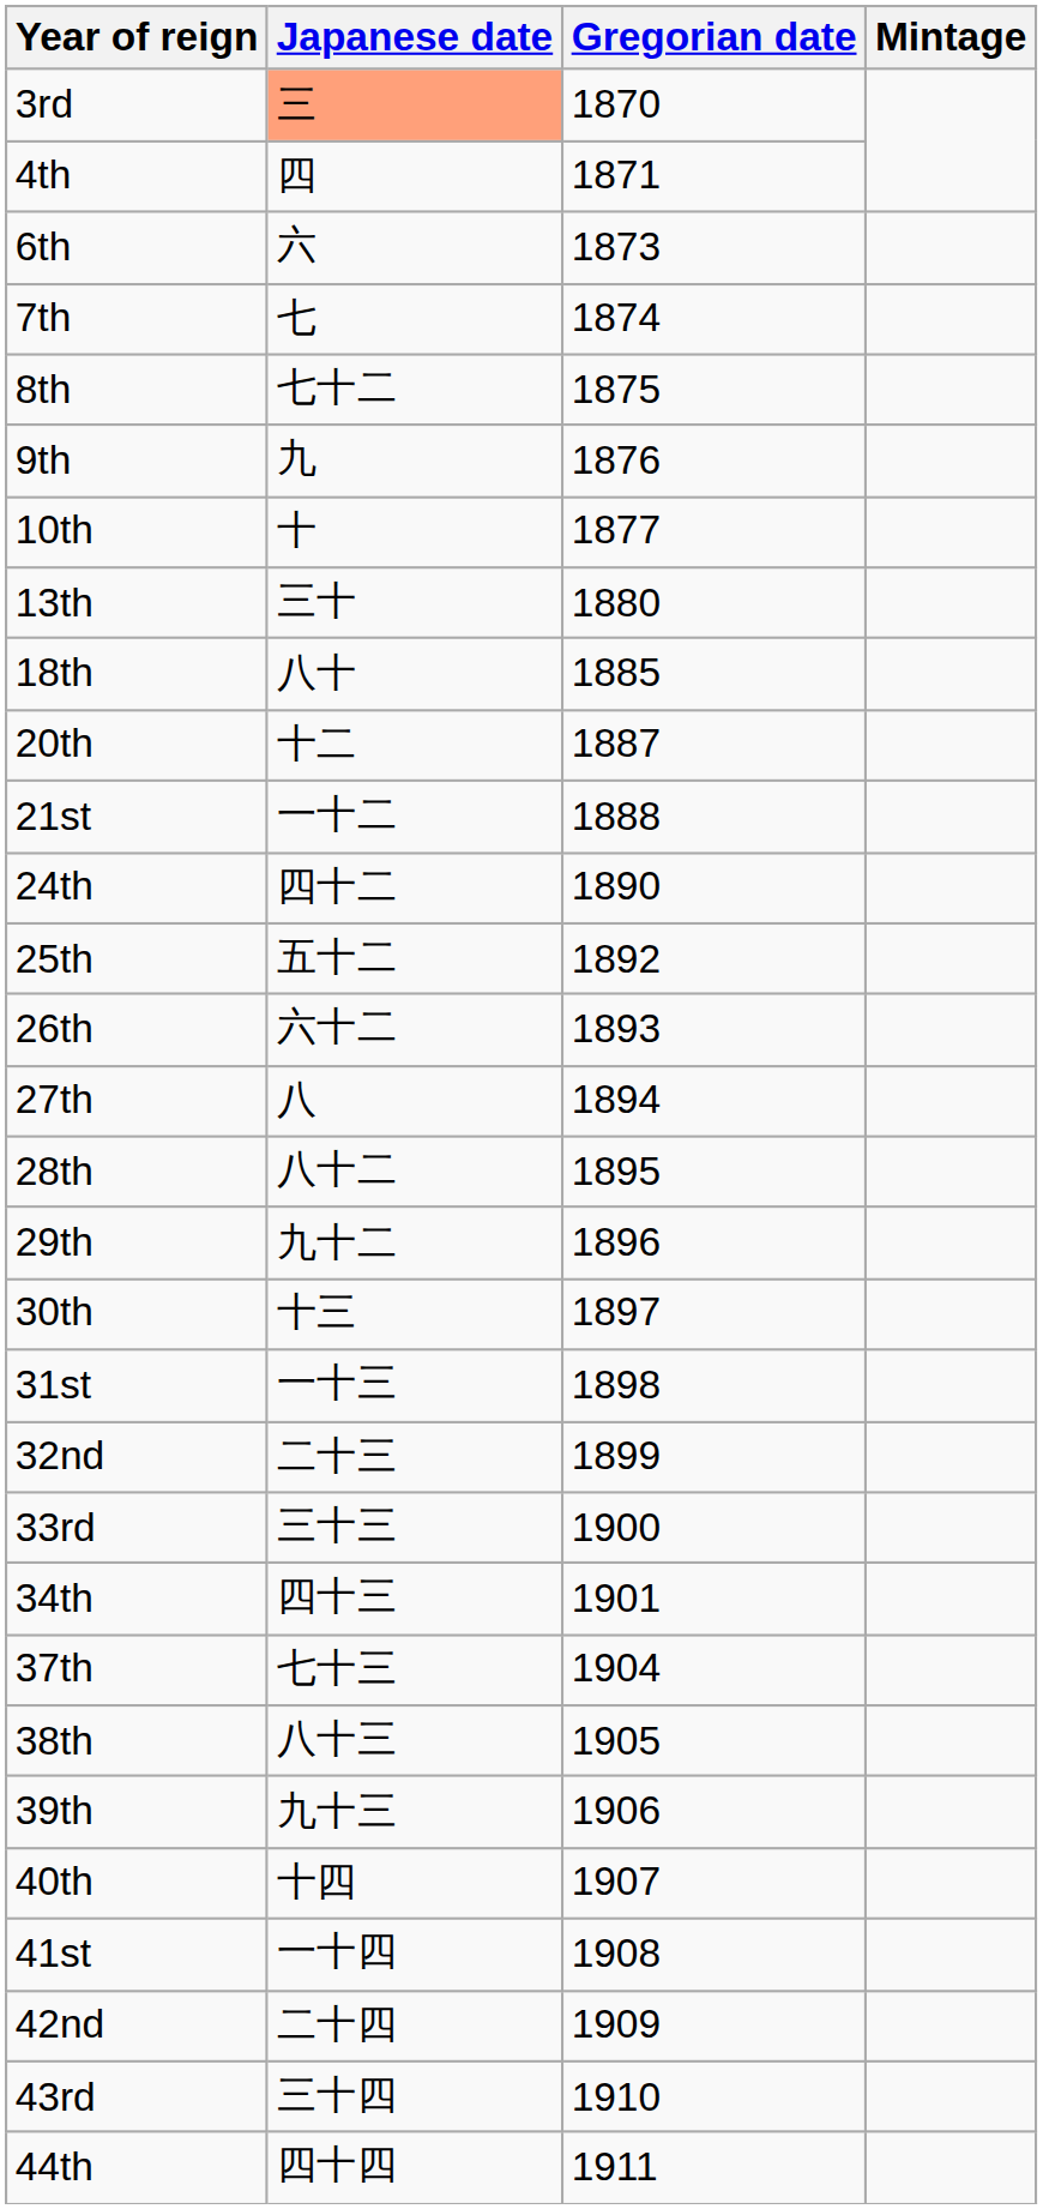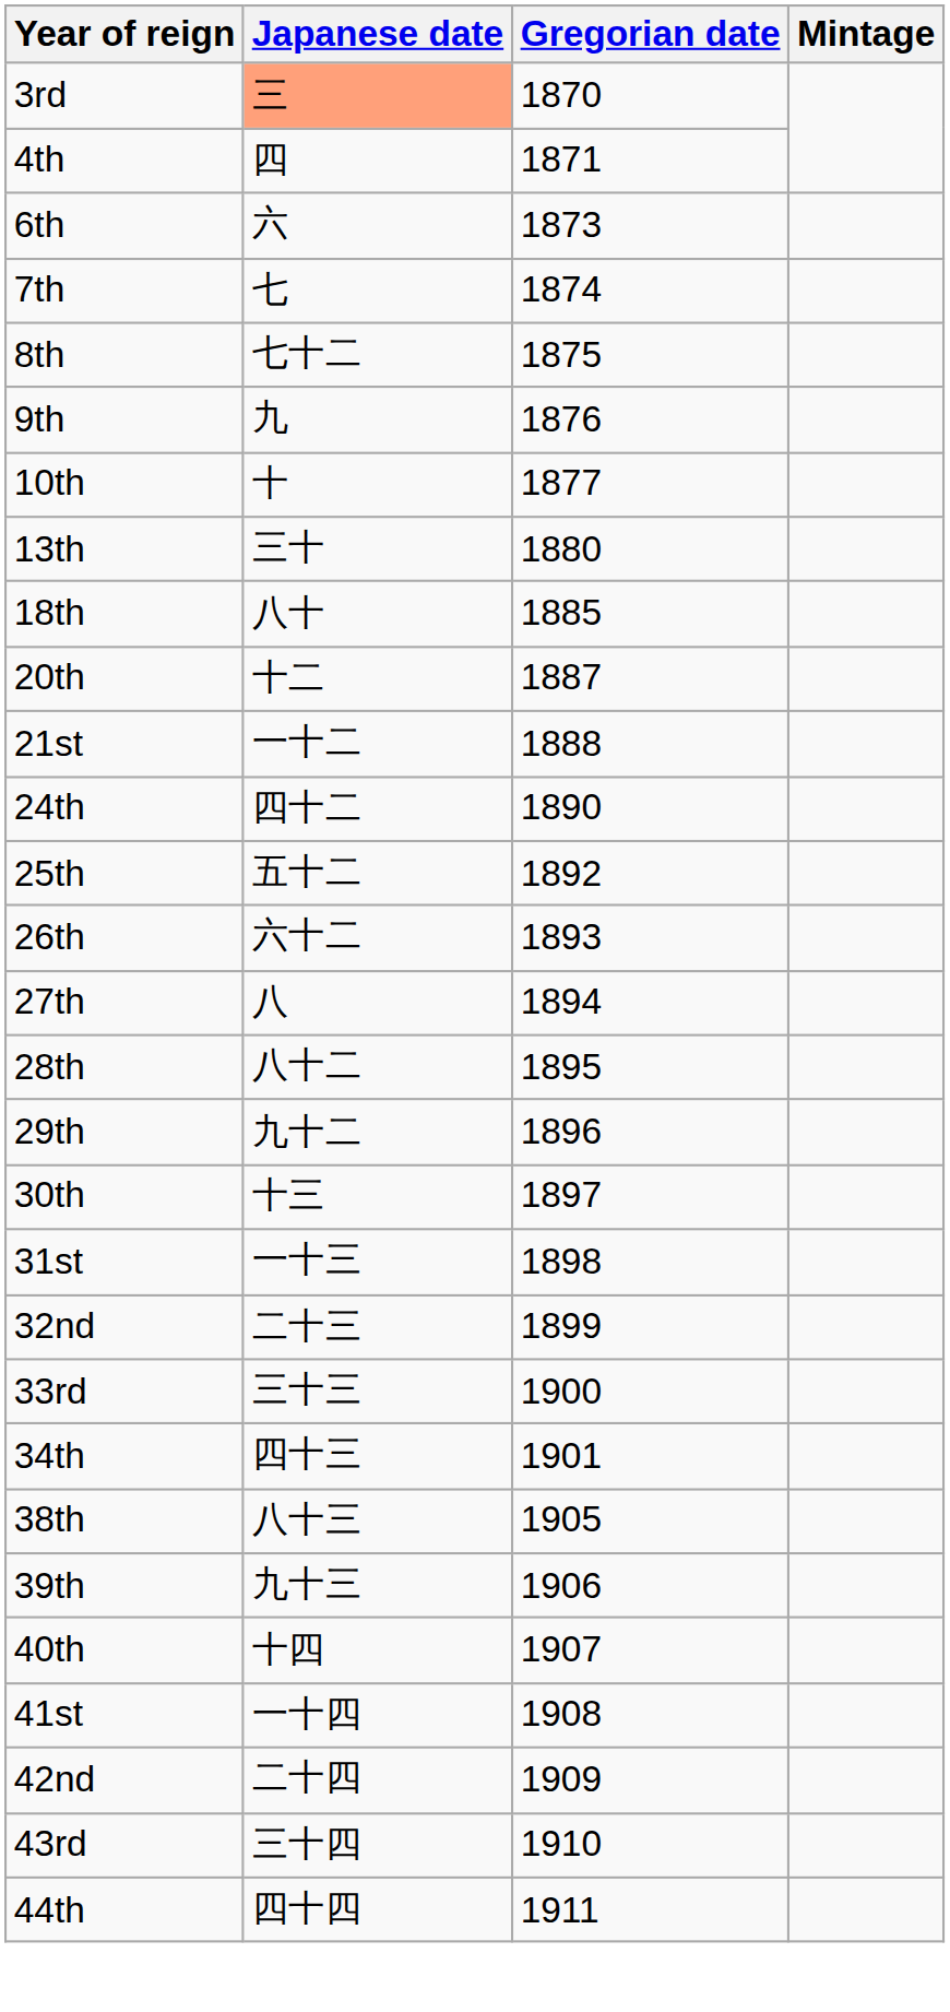- row: 37th | 七十三 | 1904
